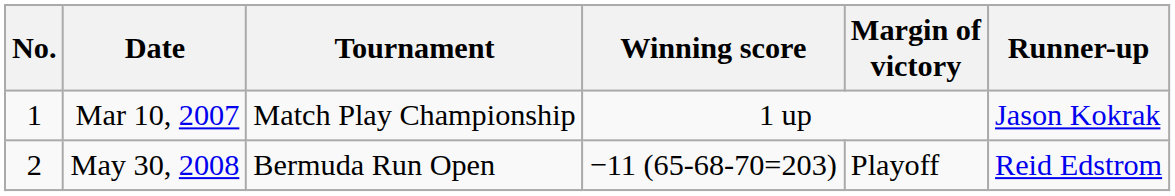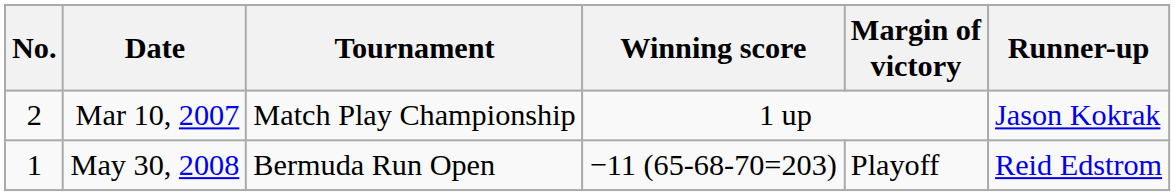Mar 10, 2007 | No.: 1 -> 2
May 30, 2008 | No.: 2 -> 1
